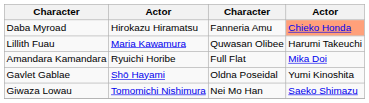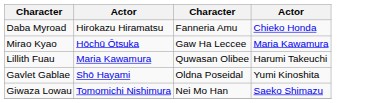Daba Myroad | column 4: lightsalmon background -> no background
+ row: Mirao Kyao | Hōchū Ōtsuka | Gaw Ha Leccee | Maria Kawamura
- row: Amandara Kamandara | Ryuichi Horibe | Full Flat | Mika Doi
